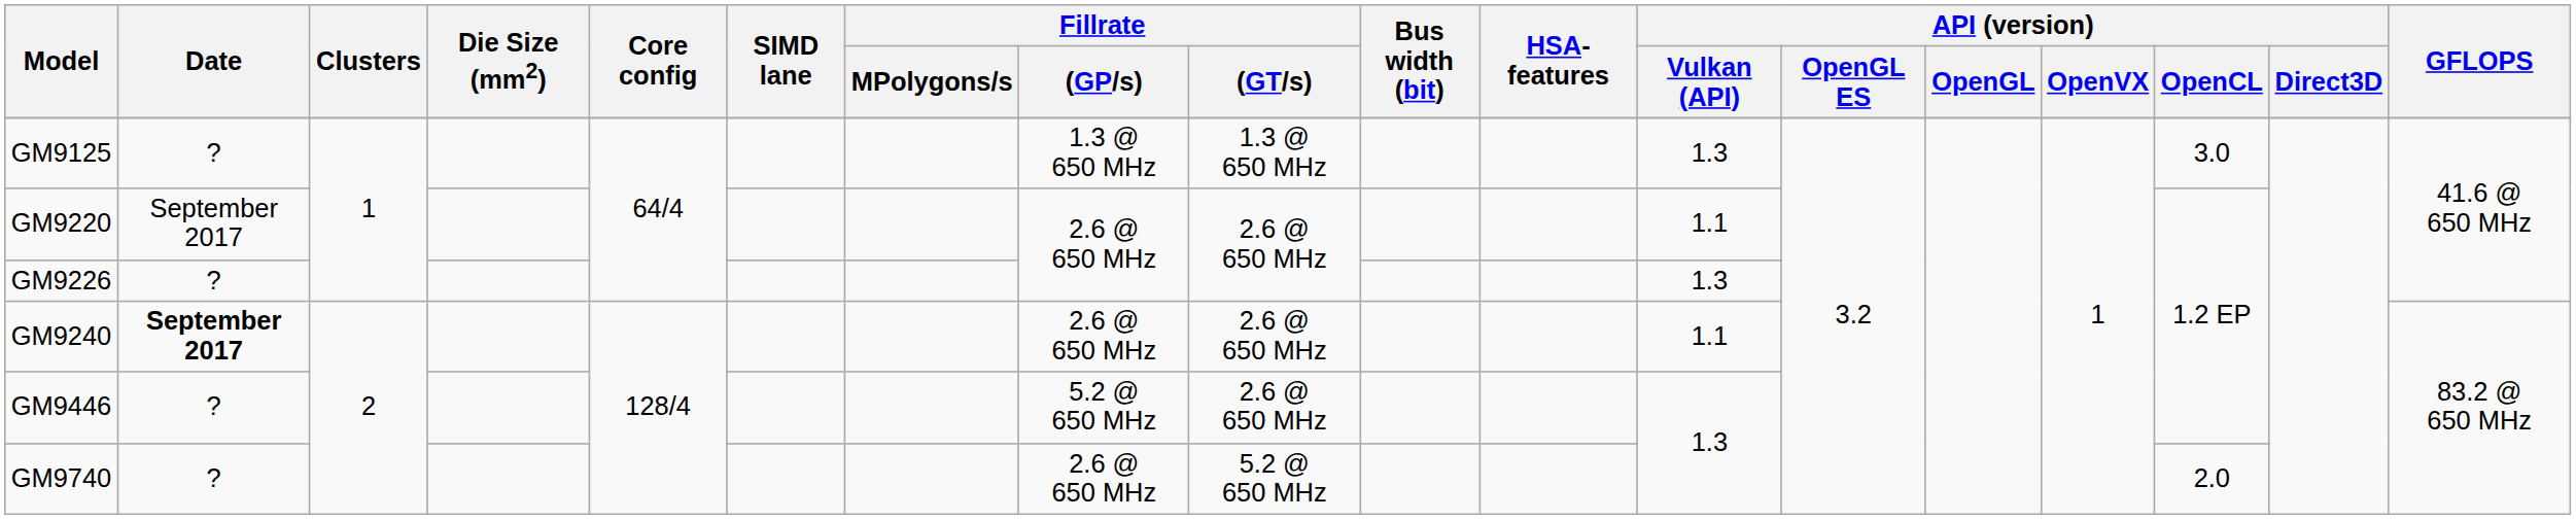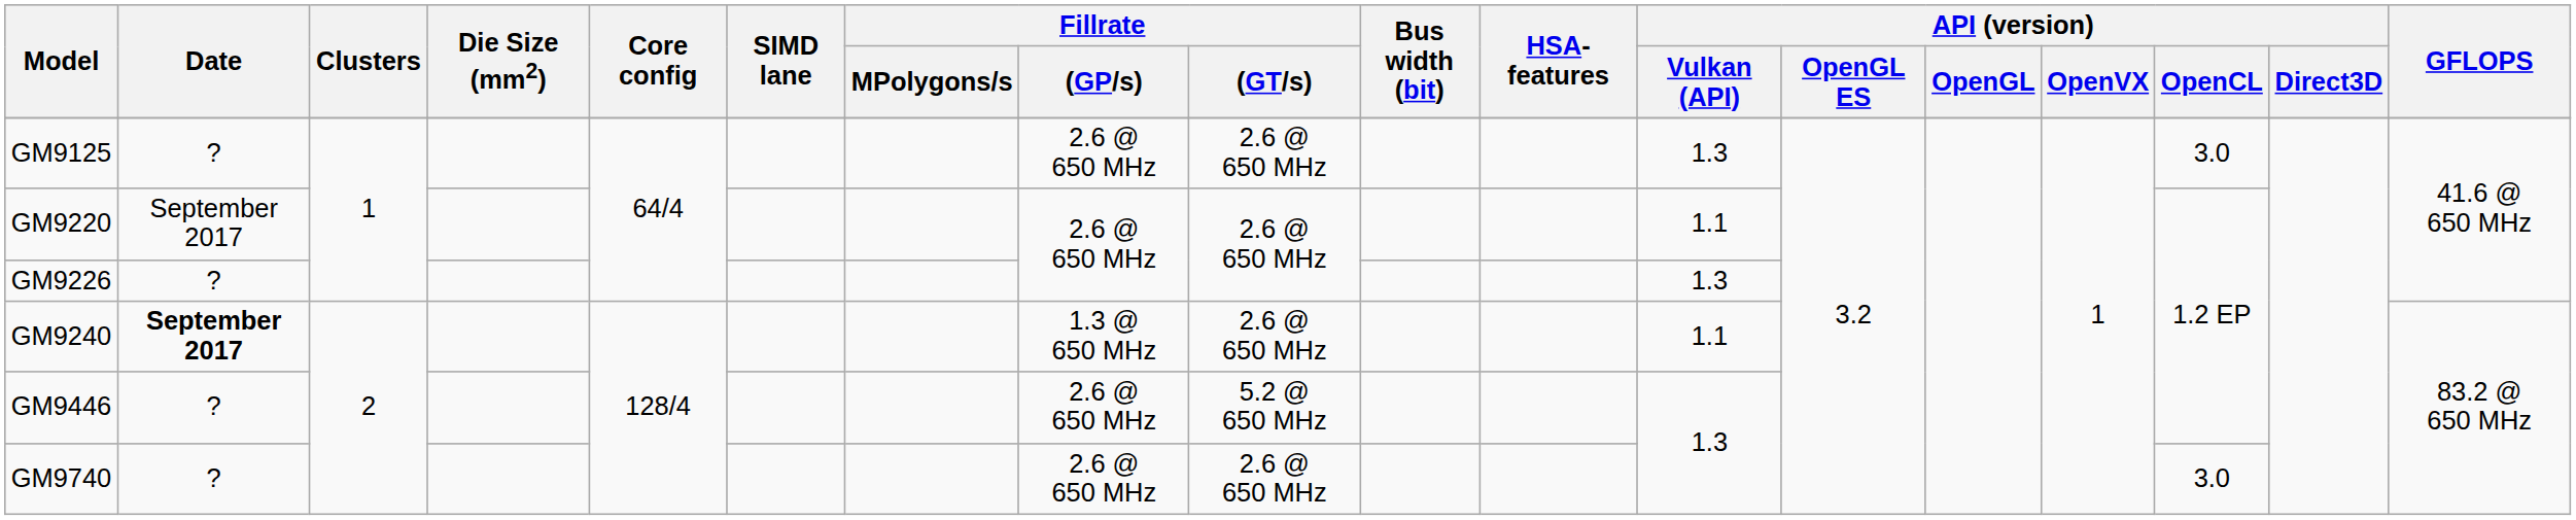GM9125 | Fillrate / (GP/s): 1.3 @ 650 MHz -> 2.6 @ 650 MHz
GM9125 | Fillrate / (GT/s): 1.3 @ 650 MHz -> 2.6 @ 650 MHz
GM9240 | Fillrate / (GP/s): 2.6 @ 650 MHz -> 1.3 @ 650 MHz
GM9446 | Fillrate / (GP/s): 5.2 @ 650 MHz -> 2.6 @ 650 MHz
GM9446 | Fillrate / (GT/s): 2.6 @ 650 MHz -> 5.2 @ 650 MHz
GM9740 | Fillrate / (GT/s): 5.2 @ 650 MHz -> 2.6 @ 650 MHz
GM9740 | API (version) / OpenCL: 2.0 -> 3.0
